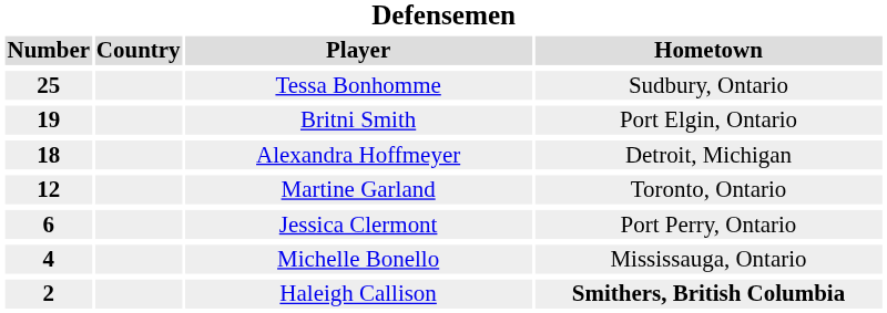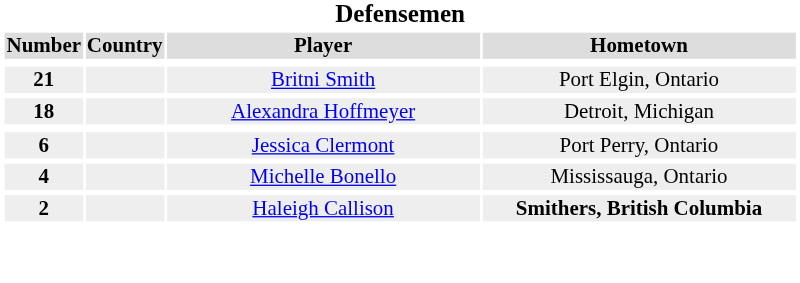- row: 25 | Tessa Bonhomme | Sudbury, Ontario
Britni Smith | Number: 19 -> 21
- row: 12 | Martine Garland | Toronto, Ontario
